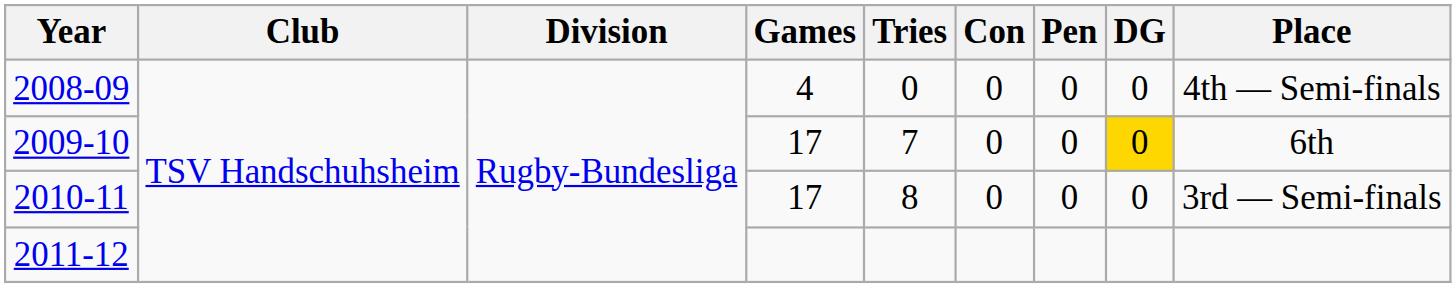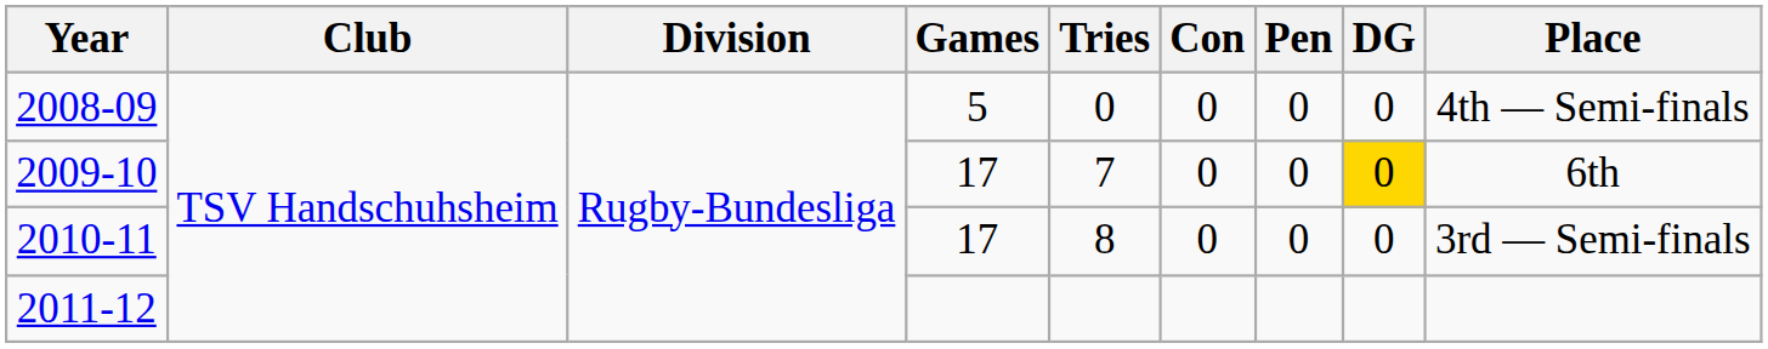2008-09 | Games: 4 -> 5
